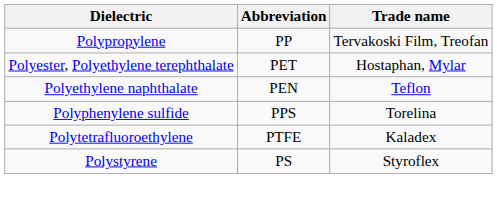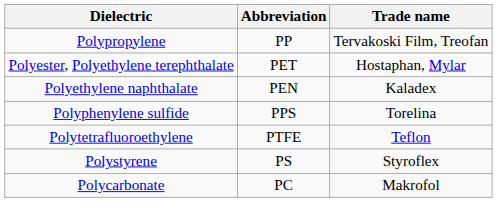Polyethylene naphthalate | Trade name: Teflon -> Kaladex
Polytetrafluoroethylene | Trade name: Kaladex -> Teflon
+ row: Polycarbonate | PC | Makrofol
